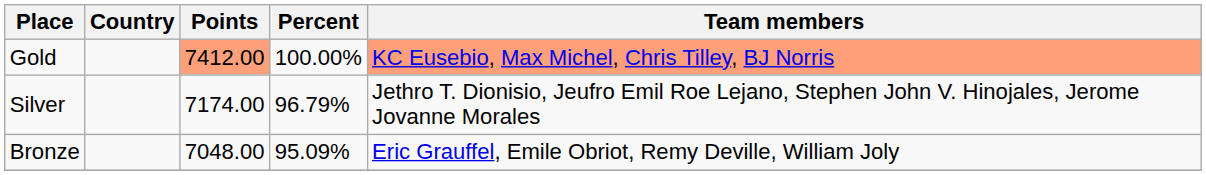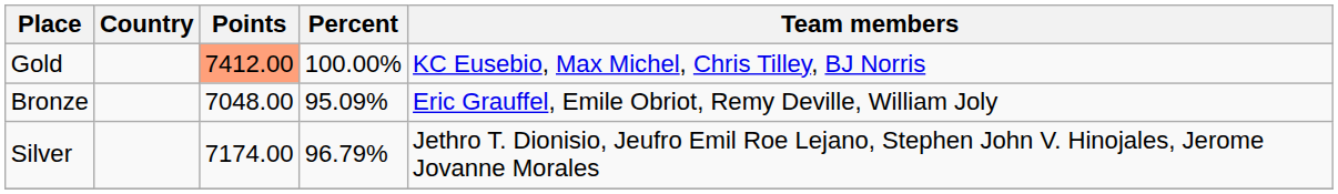Gold | Team members: lightsalmon background -> no background
rows swapped: Silver <-> Bronze
